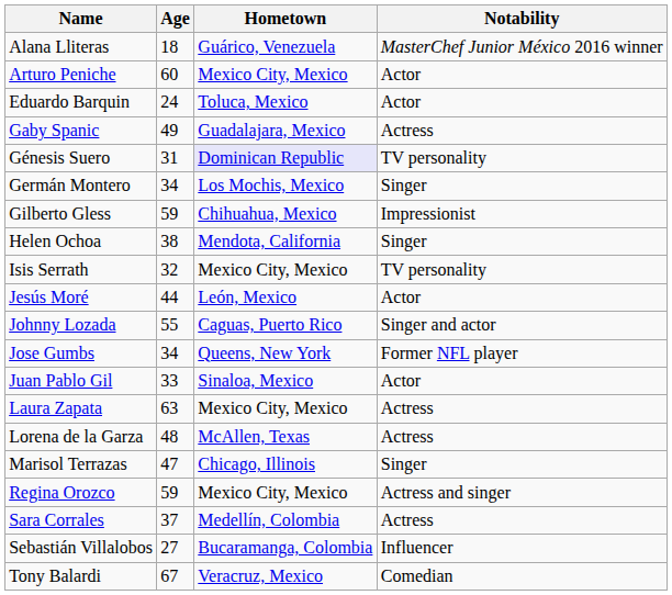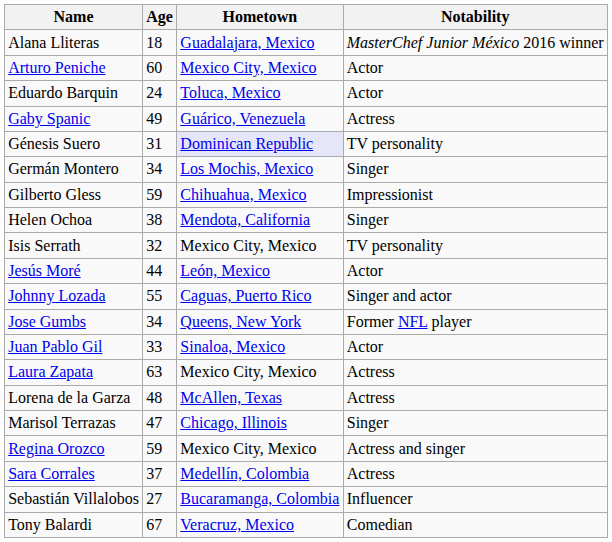Alana Lliteras | Hometown: Guárico, Venezuela -> Guadalajara, Mexico
Gaby Spanic | Hometown: Guadalajara, Mexico -> Guárico, Venezuela
